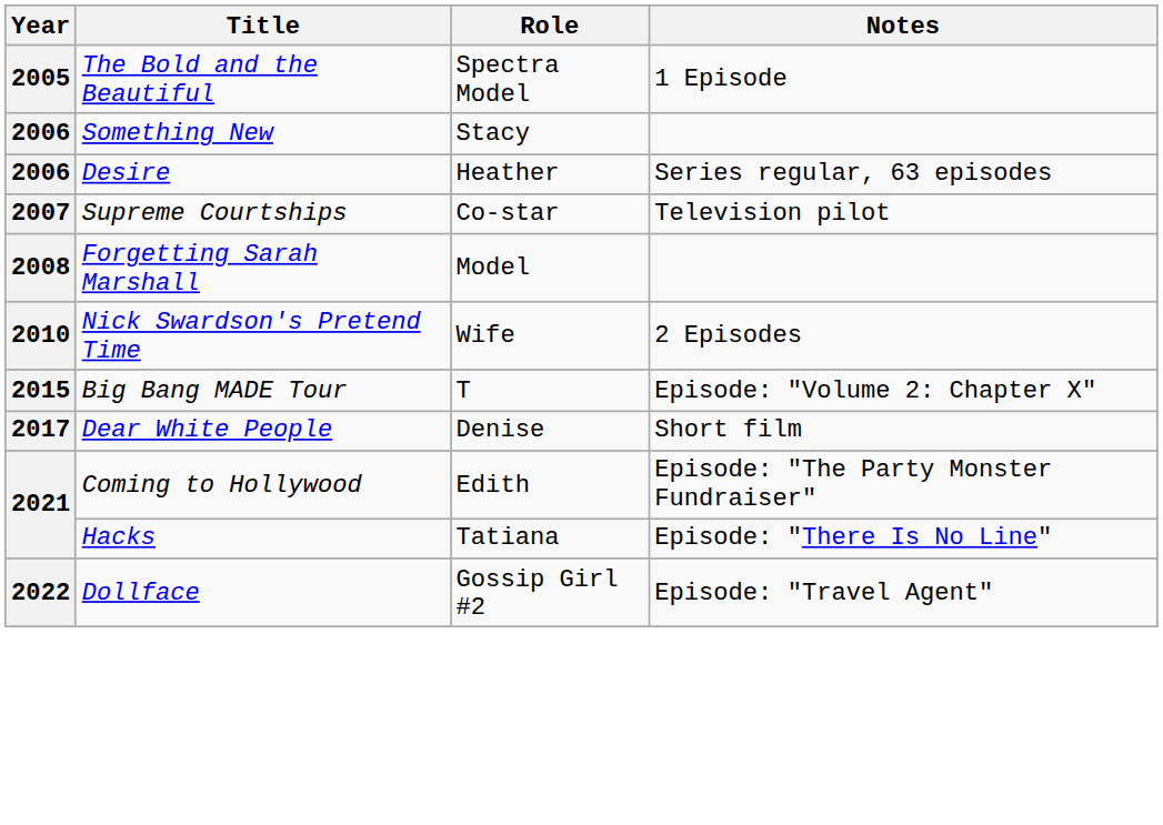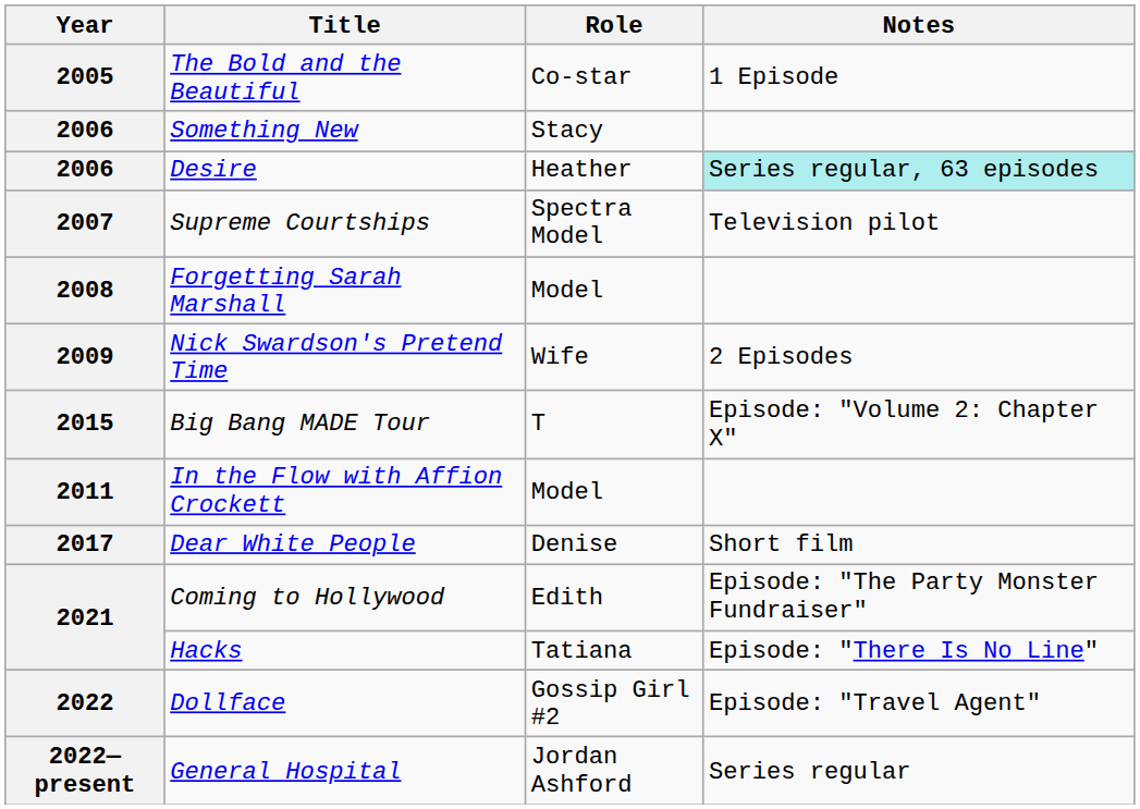The Bold and the Beautiful | Role: Spectra Model -> Co-star
Desire | Notes: no background -> paleturquoise background
Supreme Courtships | Role: Co-star -> Spectra Model
Nick Swardson's Pretend Time | Year: 2010 -> 2009
+ row: 2011 | In the Flow with Affion Crockett | Model
+ row: 2022—present | General Hospital | Jordan Ashford | Series regular
